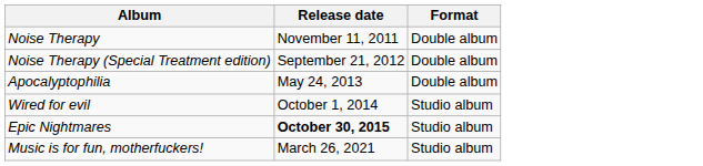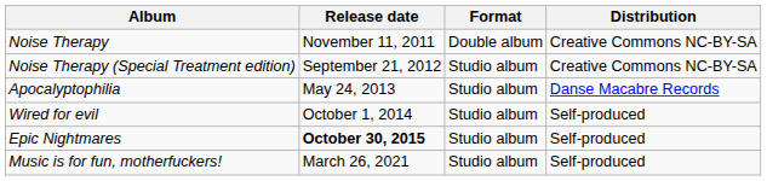+ column: Distribution | Creative Commons NC-BY-SA | Creative Commons NC-BY-SA | Danse Macabre Records | Self-produced | Self-produced | Self-produced
Noise Therapy (Special Treatment edition) | Format: Double album -> Studio album
Apocalyptophilia | Format: Double album -> Studio album
